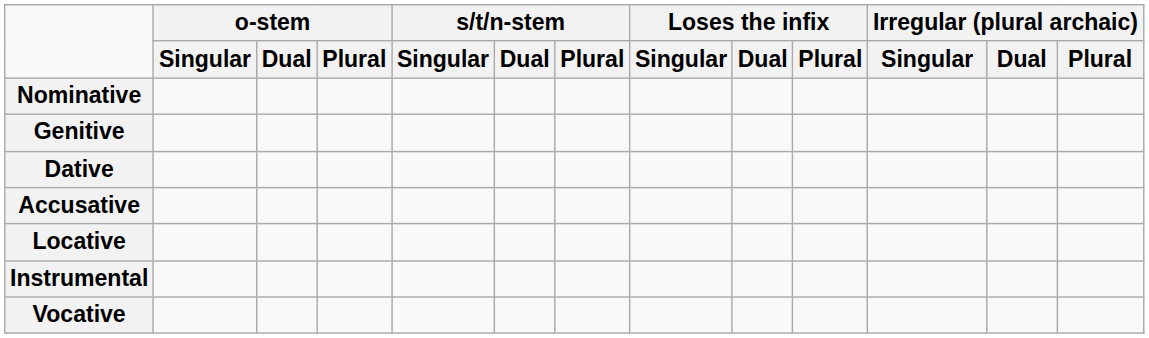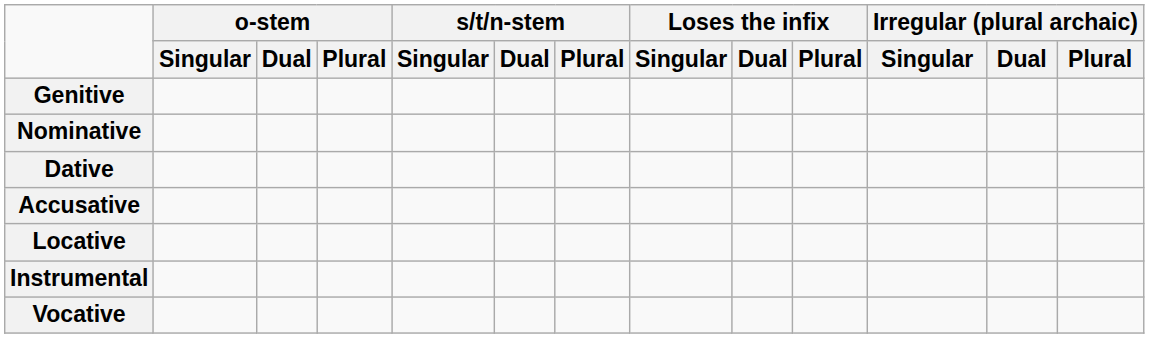rows swapped: Nominative <-> Genitive
